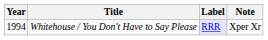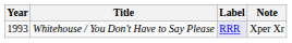Whitehouse / You Don't Have to Say Please | Year: 1994 -> 1993
